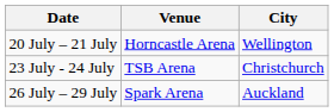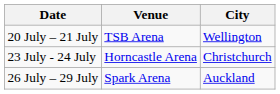20 July – 21 July | Venue: Horncastle Arena -> TSB Arena
23 July - 24 July | Venue: TSB Arena -> Horncastle Arena
